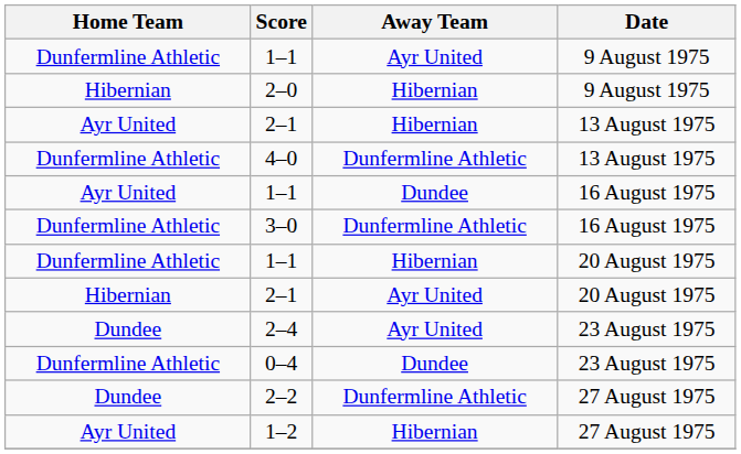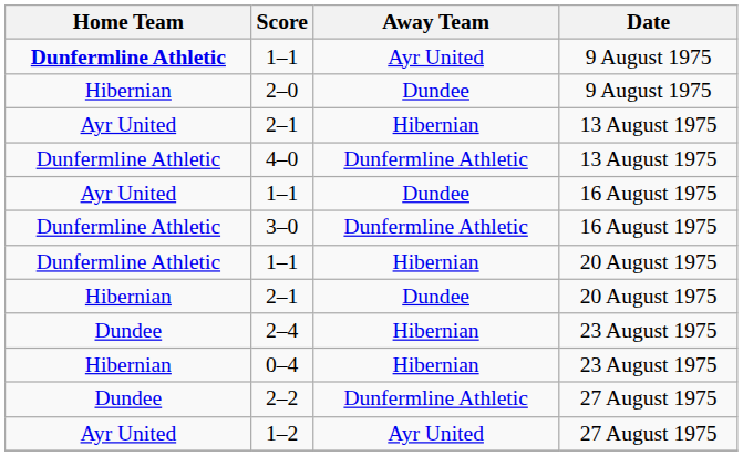1–1 / 9 August 1975 | Home Team: normal -> bold
2–0 | Away Team: Hibernian -> Dundee
2–1 / 20 August 1975 | Away Team: Ayr United -> Dundee
2–4 | Away Team: Ayr United -> Hibernian
0–4 | Home Team: Dunfermline Athletic -> Hibernian
0–4 | Away Team: Dundee -> Hibernian
1–2 | Away Team: Hibernian -> Ayr United
